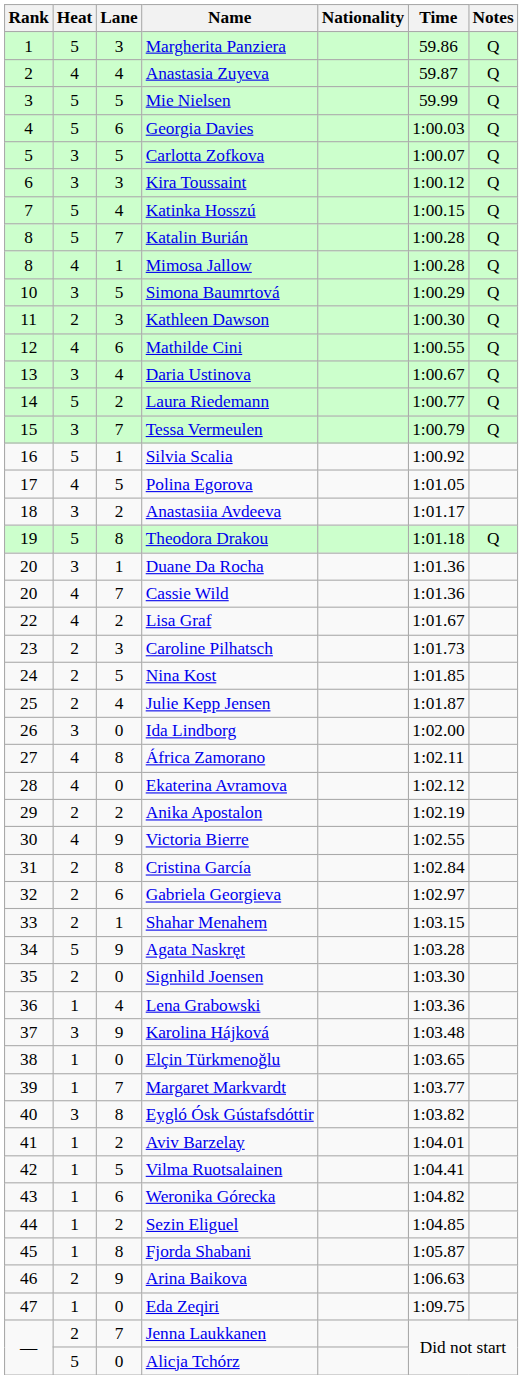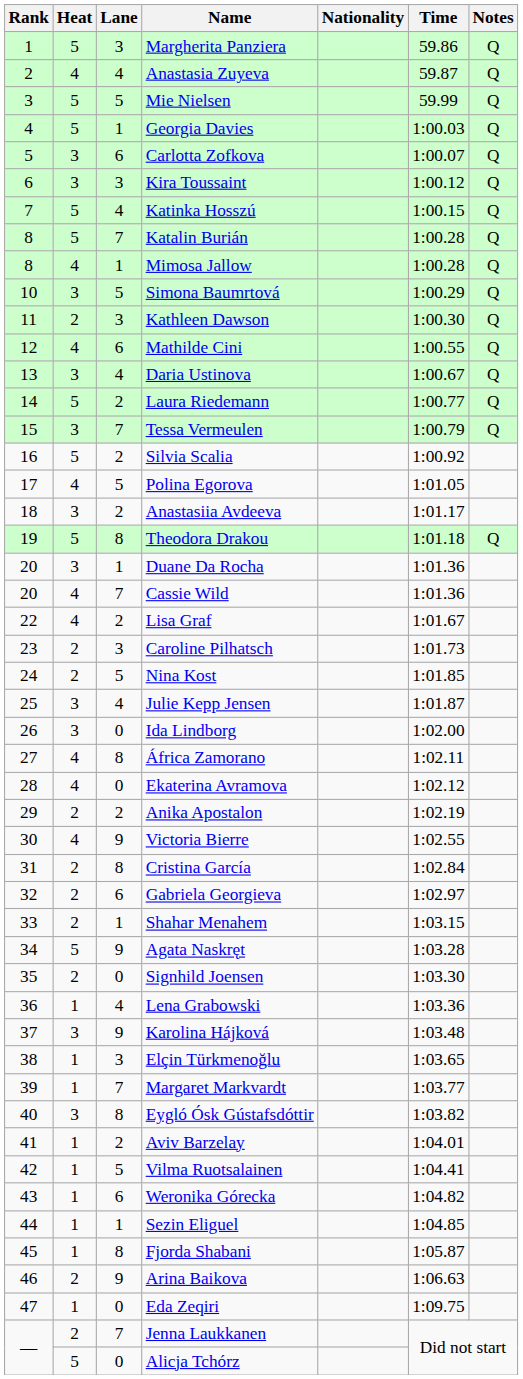Georgia Davies | Lane: 6 -> 1
Carlotta Zofkova | Lane: 5 -> 6
Silvia Scalia | Lane: 1 -> 2
Julie Kepp Jensen | Heat: 2 -> 3
Elçin Türkmenoğlu | Lane: 0 -> 3
Sezin Eliguel | Lane: 2 -> 1
